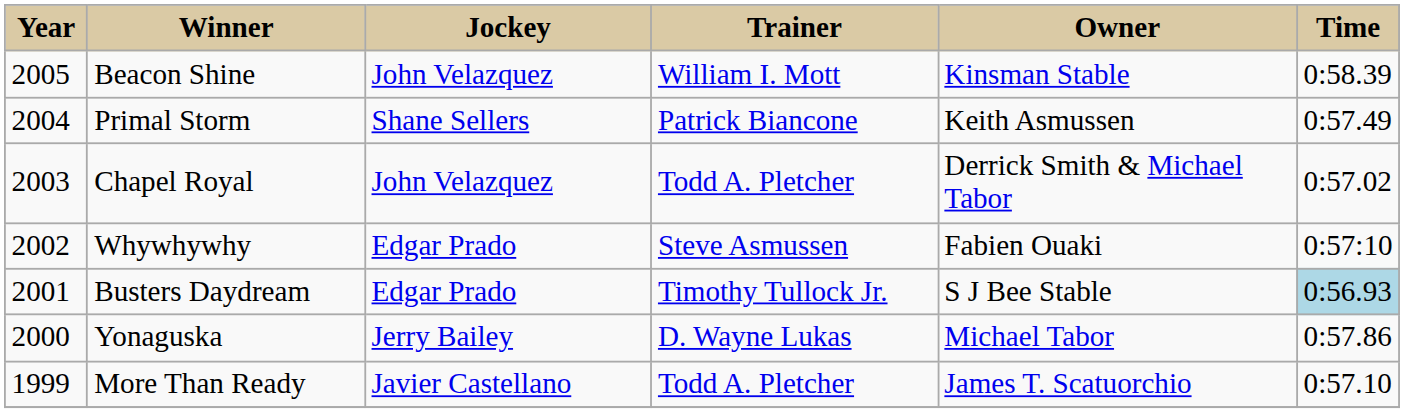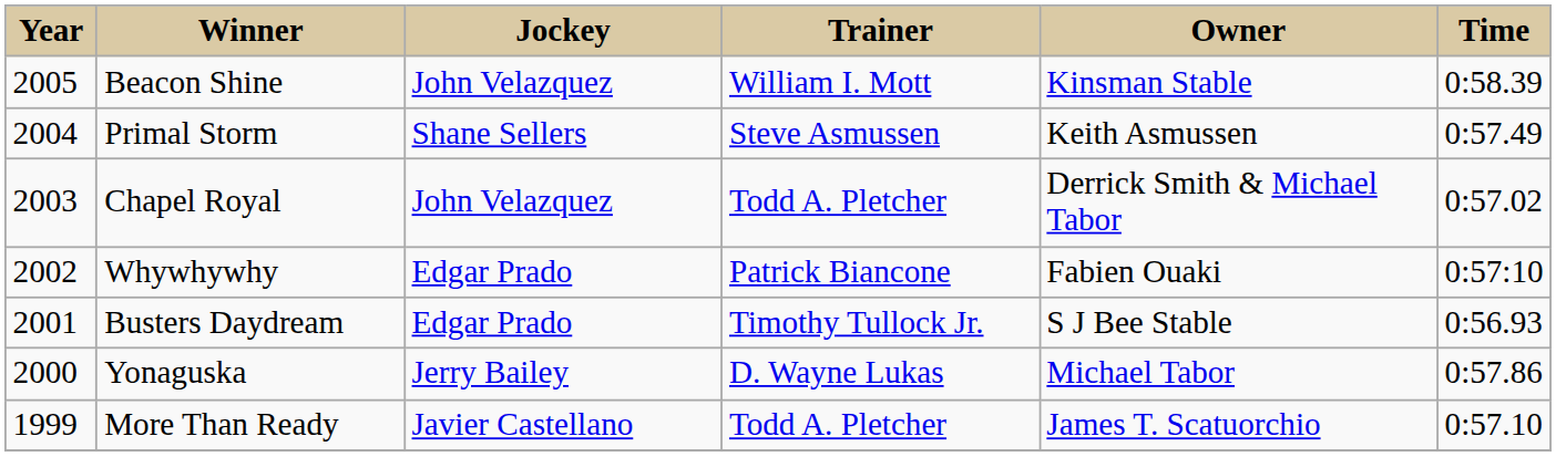Primal Storm | Trainer: Patrick Biancone -> Steve Asmussen
Whywhywhy | Trainer: Steve Asmussen -> Patrick Biancone
Busters Daydream | Time: lightblue background -> no background
